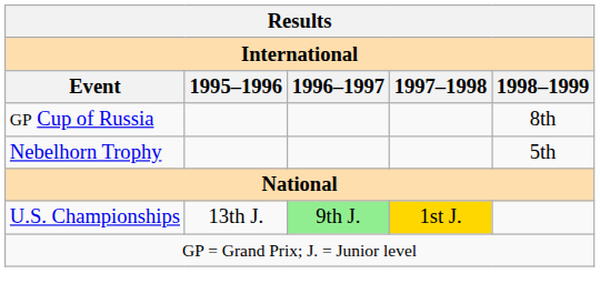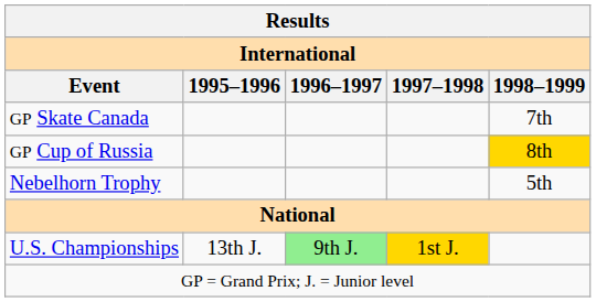+ row: GP Skate Canada | 7th
GP Cup of Russia | 1998–1999: no background -> gold background
